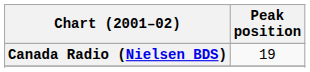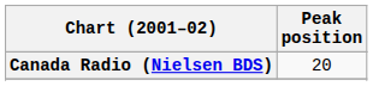Canada Radio (Nielsen BDS) | Peak position: 19 -> 20
